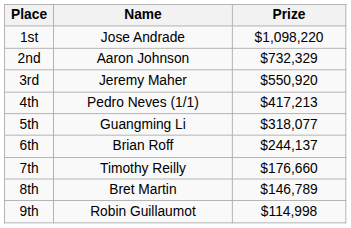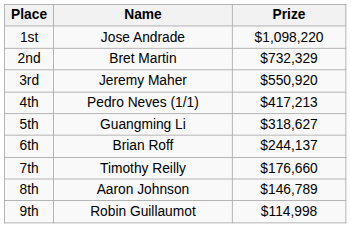2nd | Name: Aaron Johnson -> Bret Martin
5th | Prize: $318,077 -> $318,627
8th | Name: Bret Martin -> Aaron Johnson
